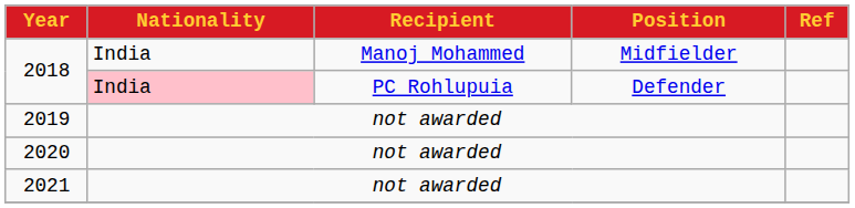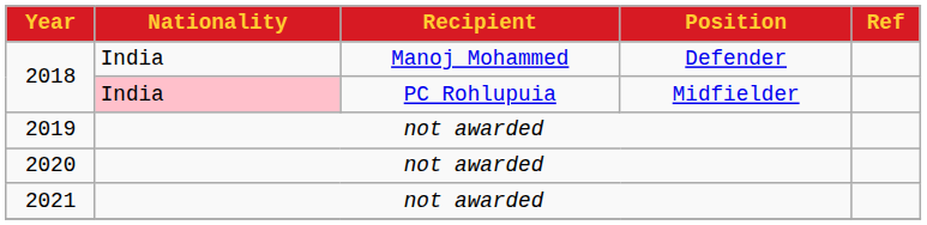2018 / Manoj Mohammed | Position: Midfielder -> Defender
2018 / PC Rohlupuia | Position: Defender -> Midfielder
